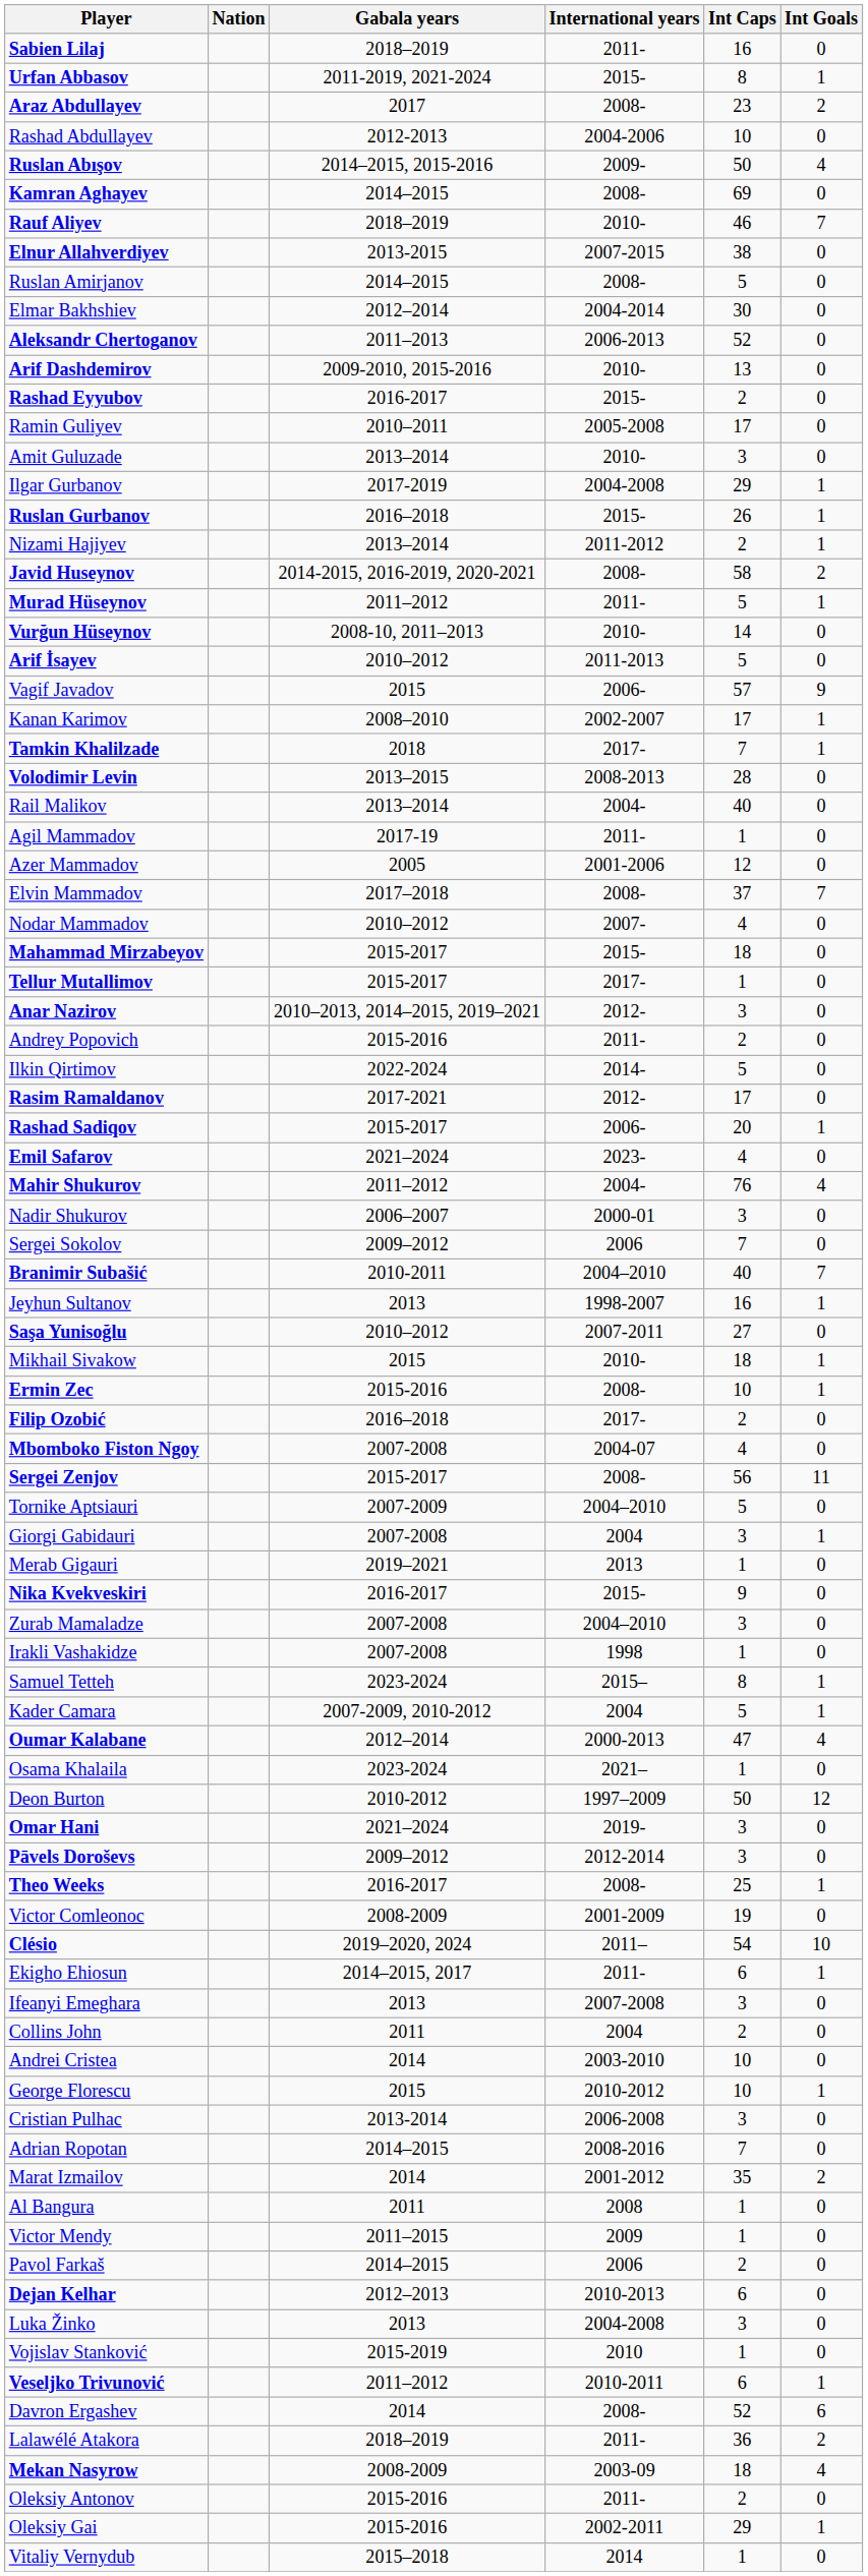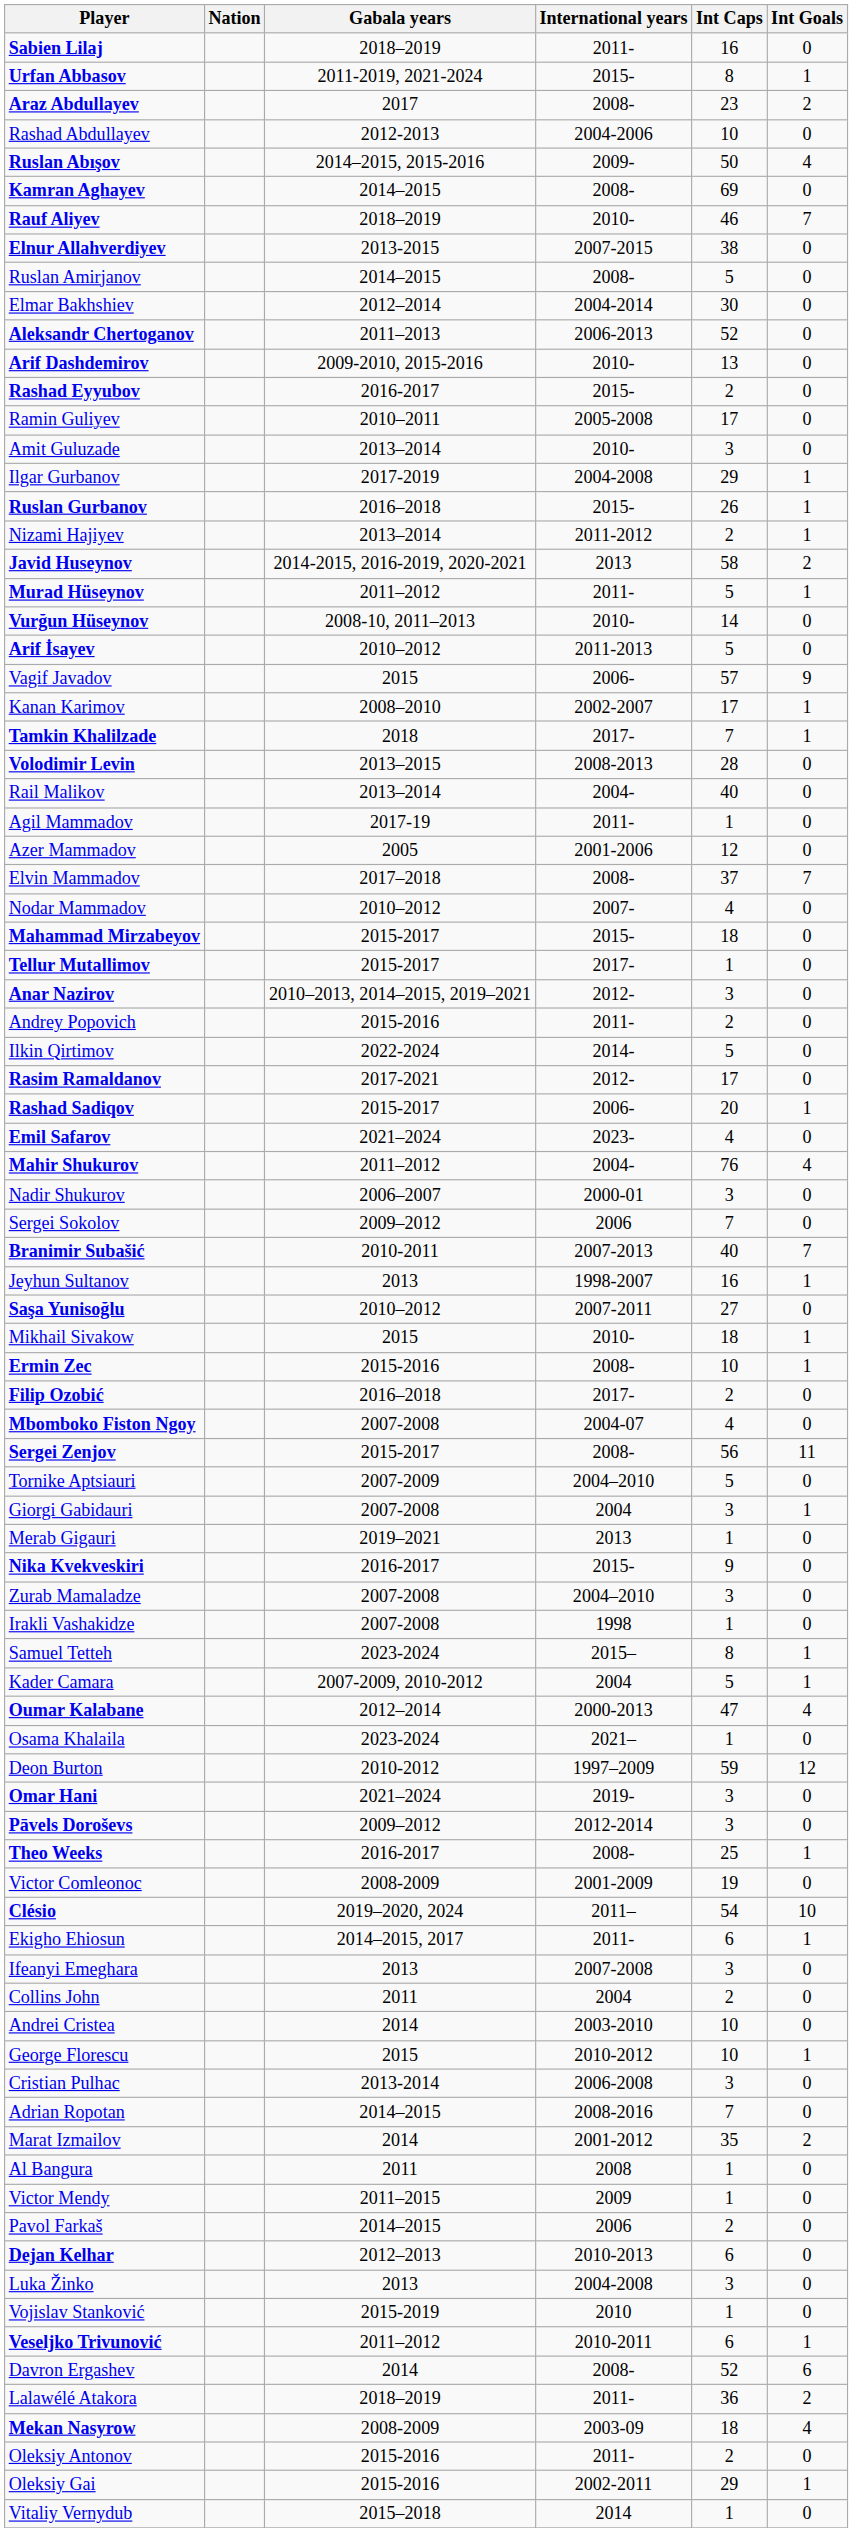Javid Huseynov | International years: 2008- -> 2013
Branimir Subašić | International years: 2004–2010 -> 2007-2013
Deon Burton | Int Caps: 50 -> 59
